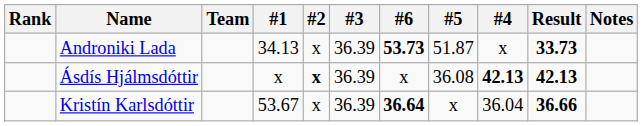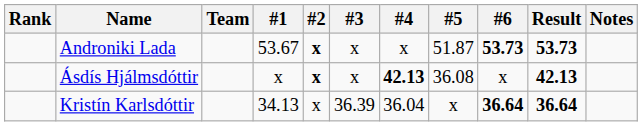columns swapped: #4 <-> #6
Androniki Lada | #1: 34.13 -> 53.67
Androniki Lada | #2: normal -> bold
Androniki Lada | #3: 36.39 -> x
Androniki Lada | Result: 33.73 -> 53.73
Ásdís Hjálmsdóttir | #3: 36.39 -> x
Kristín Karlsdóttir | #1: 53.67 -> 34.13
Kristín Karlsdóttir | Result: 36.66 -> 36.64
